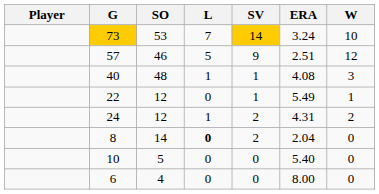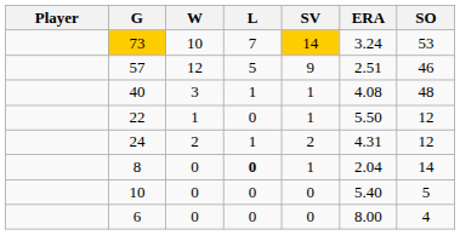columns swapped: W <-> SO
22 | ERA: 5.49 -> 5.50
8 | SV: 2 -> 1
